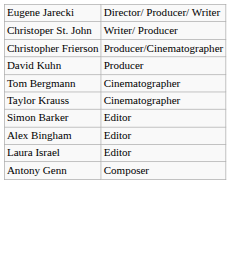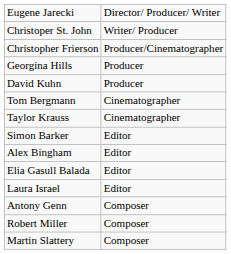+ row: Georgina Hills | Producer
+ row: Elia Gasull Balada | Editor
+ row: Robert Miller | Composer
+ row: Martin Slattery | Composer
